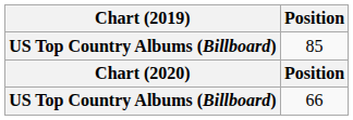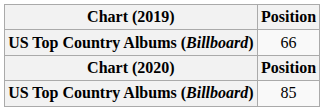rows swapped: 66 <-> 85
